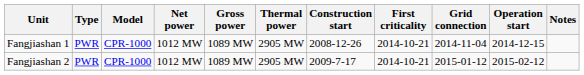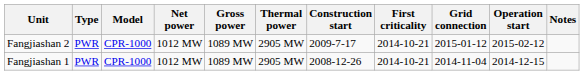rows swapped: Fangjiashan 1 <-> Fangjiashan 2
